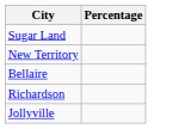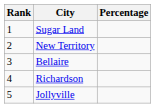+ column: Rank | 1 | 2 | 3 | 4 | 5
